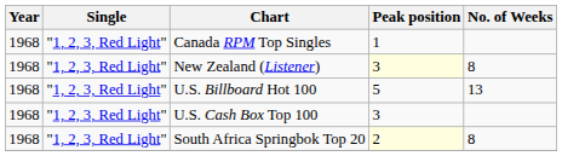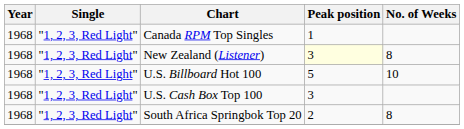U.S. Billboard Hot 100 | No. of Weeks: 13 -> 10
South Africa Springbok Top 20 | Peak position: lightyellow background -> no background
